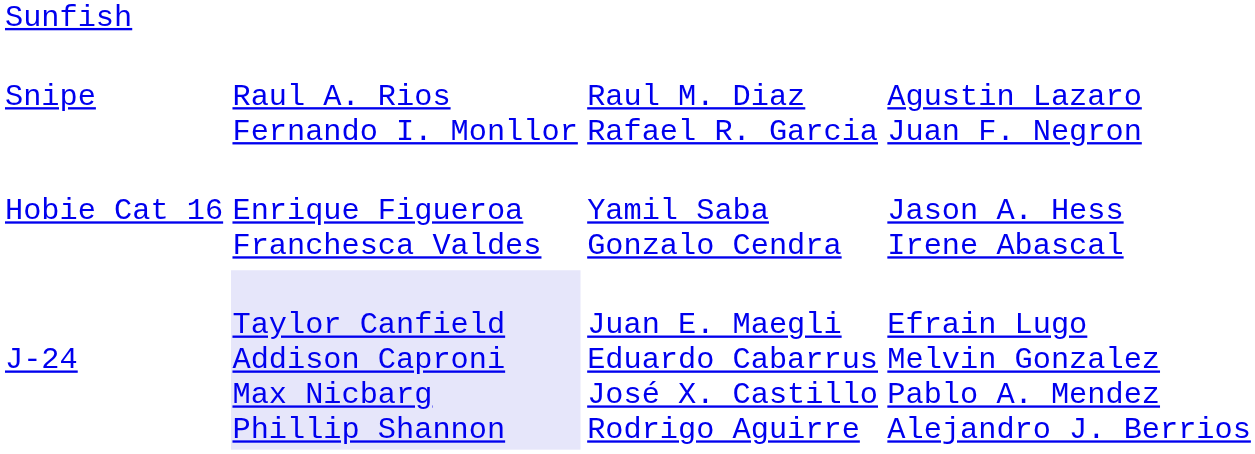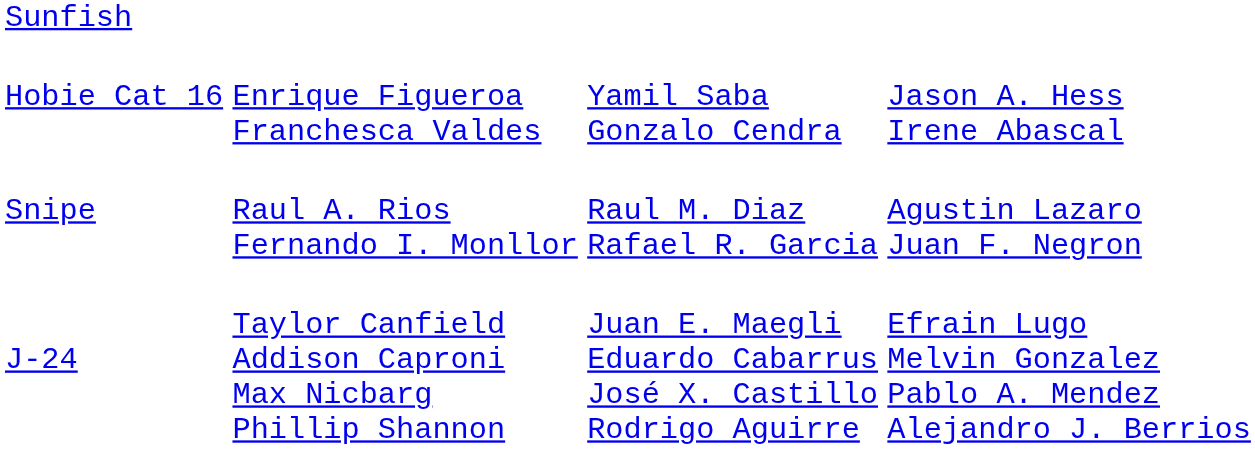rows swapped: Snipe <-> Hobie Cat 16
J-24 | column 2: lavender background -> no background
